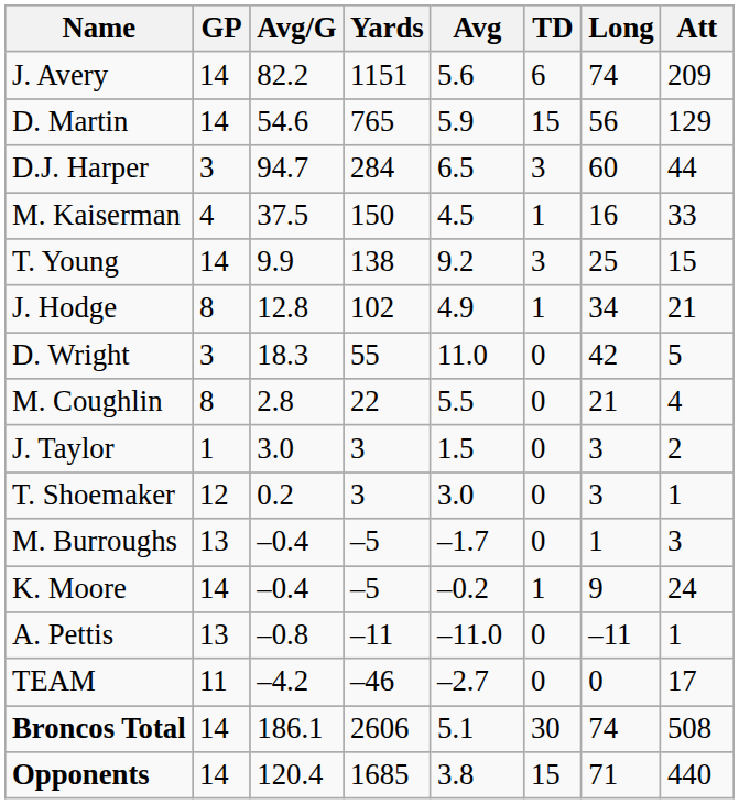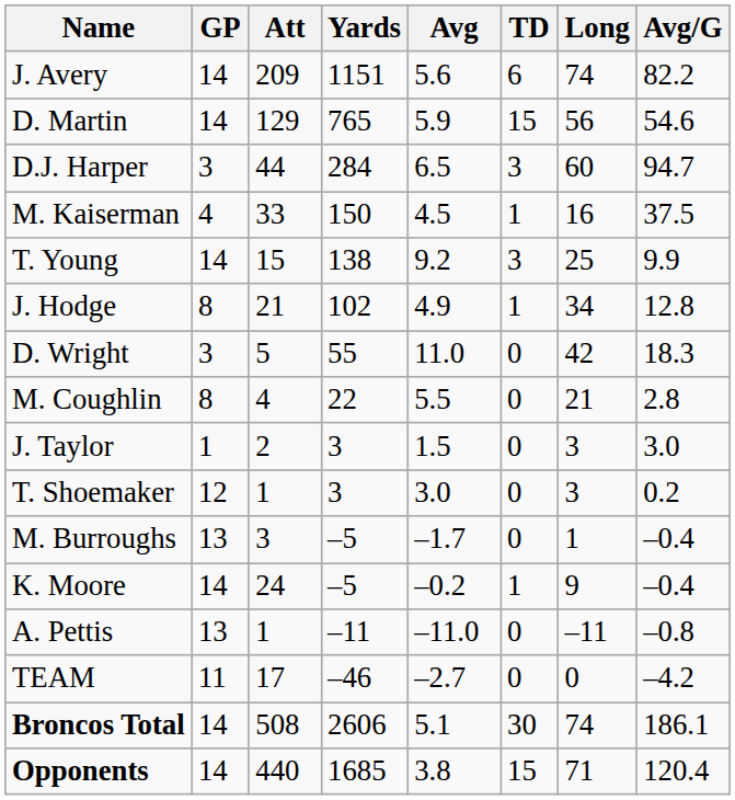columns swapped: Att <-> Avg/G
